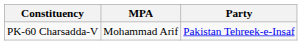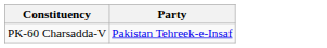- column: MPA | Mohammad Arif
